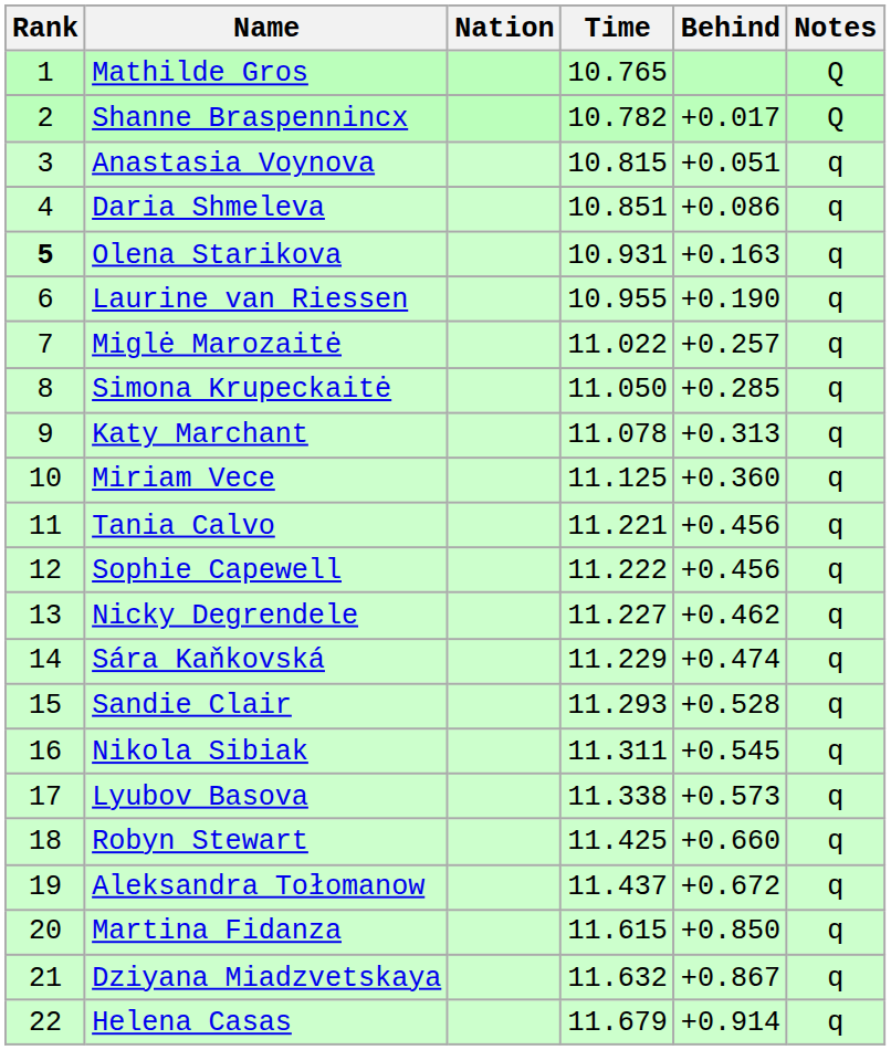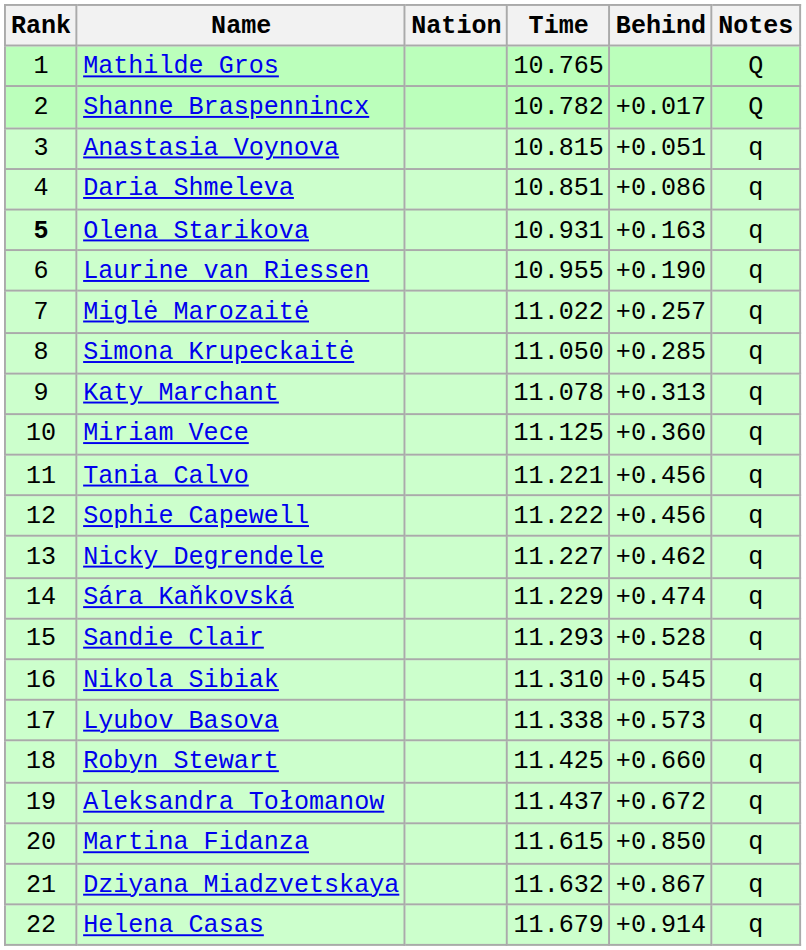Nikola Sibiak | Time: 11.311 -> 11.310
